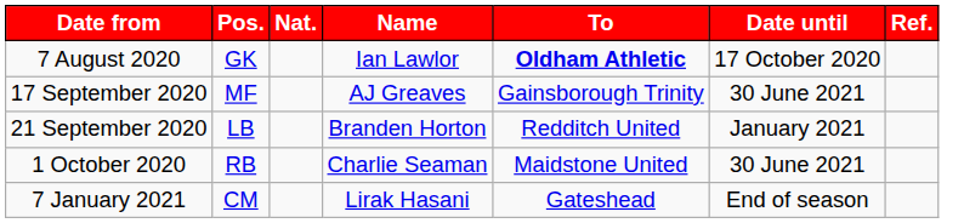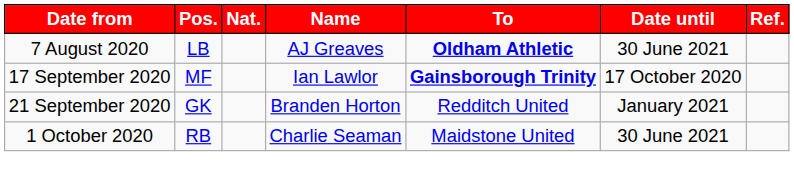7 August 2020 | Pos.: GK -> LB
7 August 2020 | Name: Ian Lawlor -> AJ Greaves
7 August 2020 | Date until: 17 October 2020 -> 30 June 2021
17 September 2020 | Name: AJ Greaves -> Ian Lawlor
17 September 2020 | To: normal -> bold
17 September 2020 | Date until: 30 June 2021 -> 17 October 2020
21 September 2020 | Pos.: LB -> GK
- row: 7 January 2021 | CM | Lirak Hasani | Gateshead | End of season
